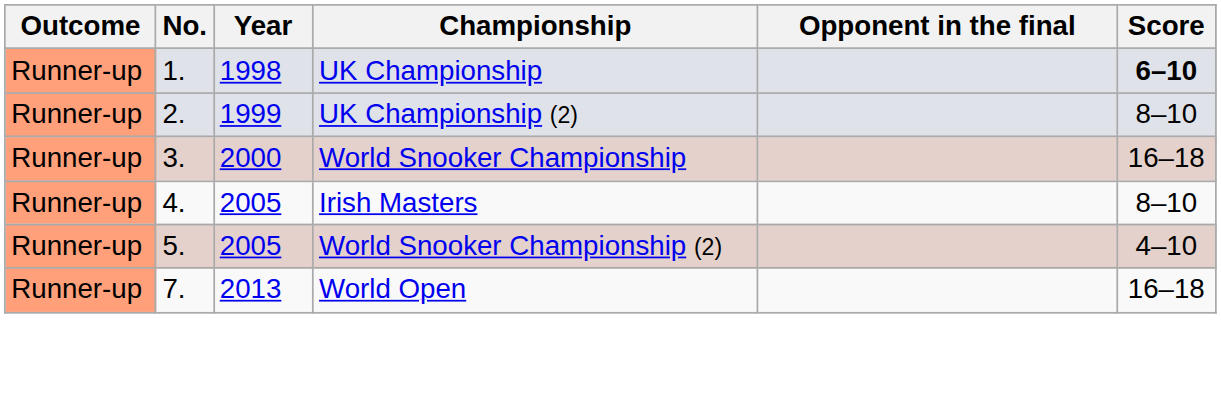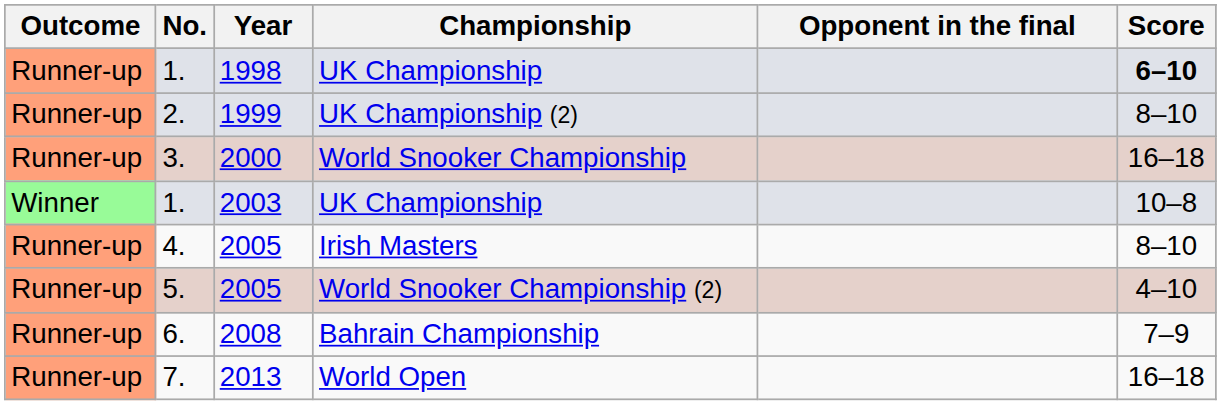+ row: Winner | 1. | 2003 | UK Championship | 10–8
+ row: Runner-up | 6. | 2008 | Bahrain Championship | 7–9
